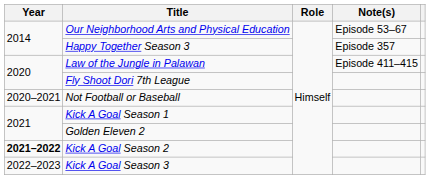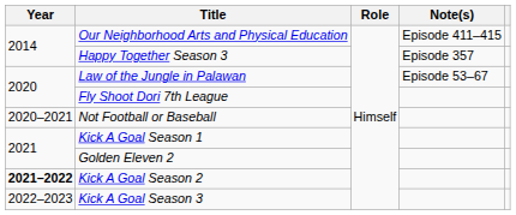Our Neighborhood Arts and Physical Education | Note(s): Episode 53–67 -> Episode 411–415
Law of the Jungle in Palawan | Note(s): Episode 411–415 -> Episode 53–67
